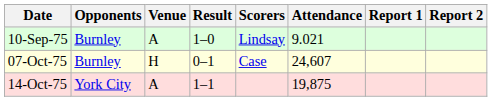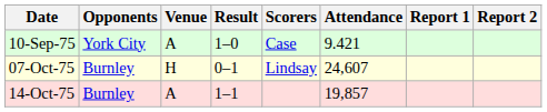10-Sep-75 | Opponents: Burnley -> York City
10-Sep-75 | Scorers: Lindsay -> Case
10-Sep-75 | Attendance: 9.021 -> 9.421
07-Oct-75 | Scorers: Case -> Lindsay
14-Oct-75 | Opponents: York City -> Burnley
14-Oct-75 | Attendance: 19,875 -> 19,857
